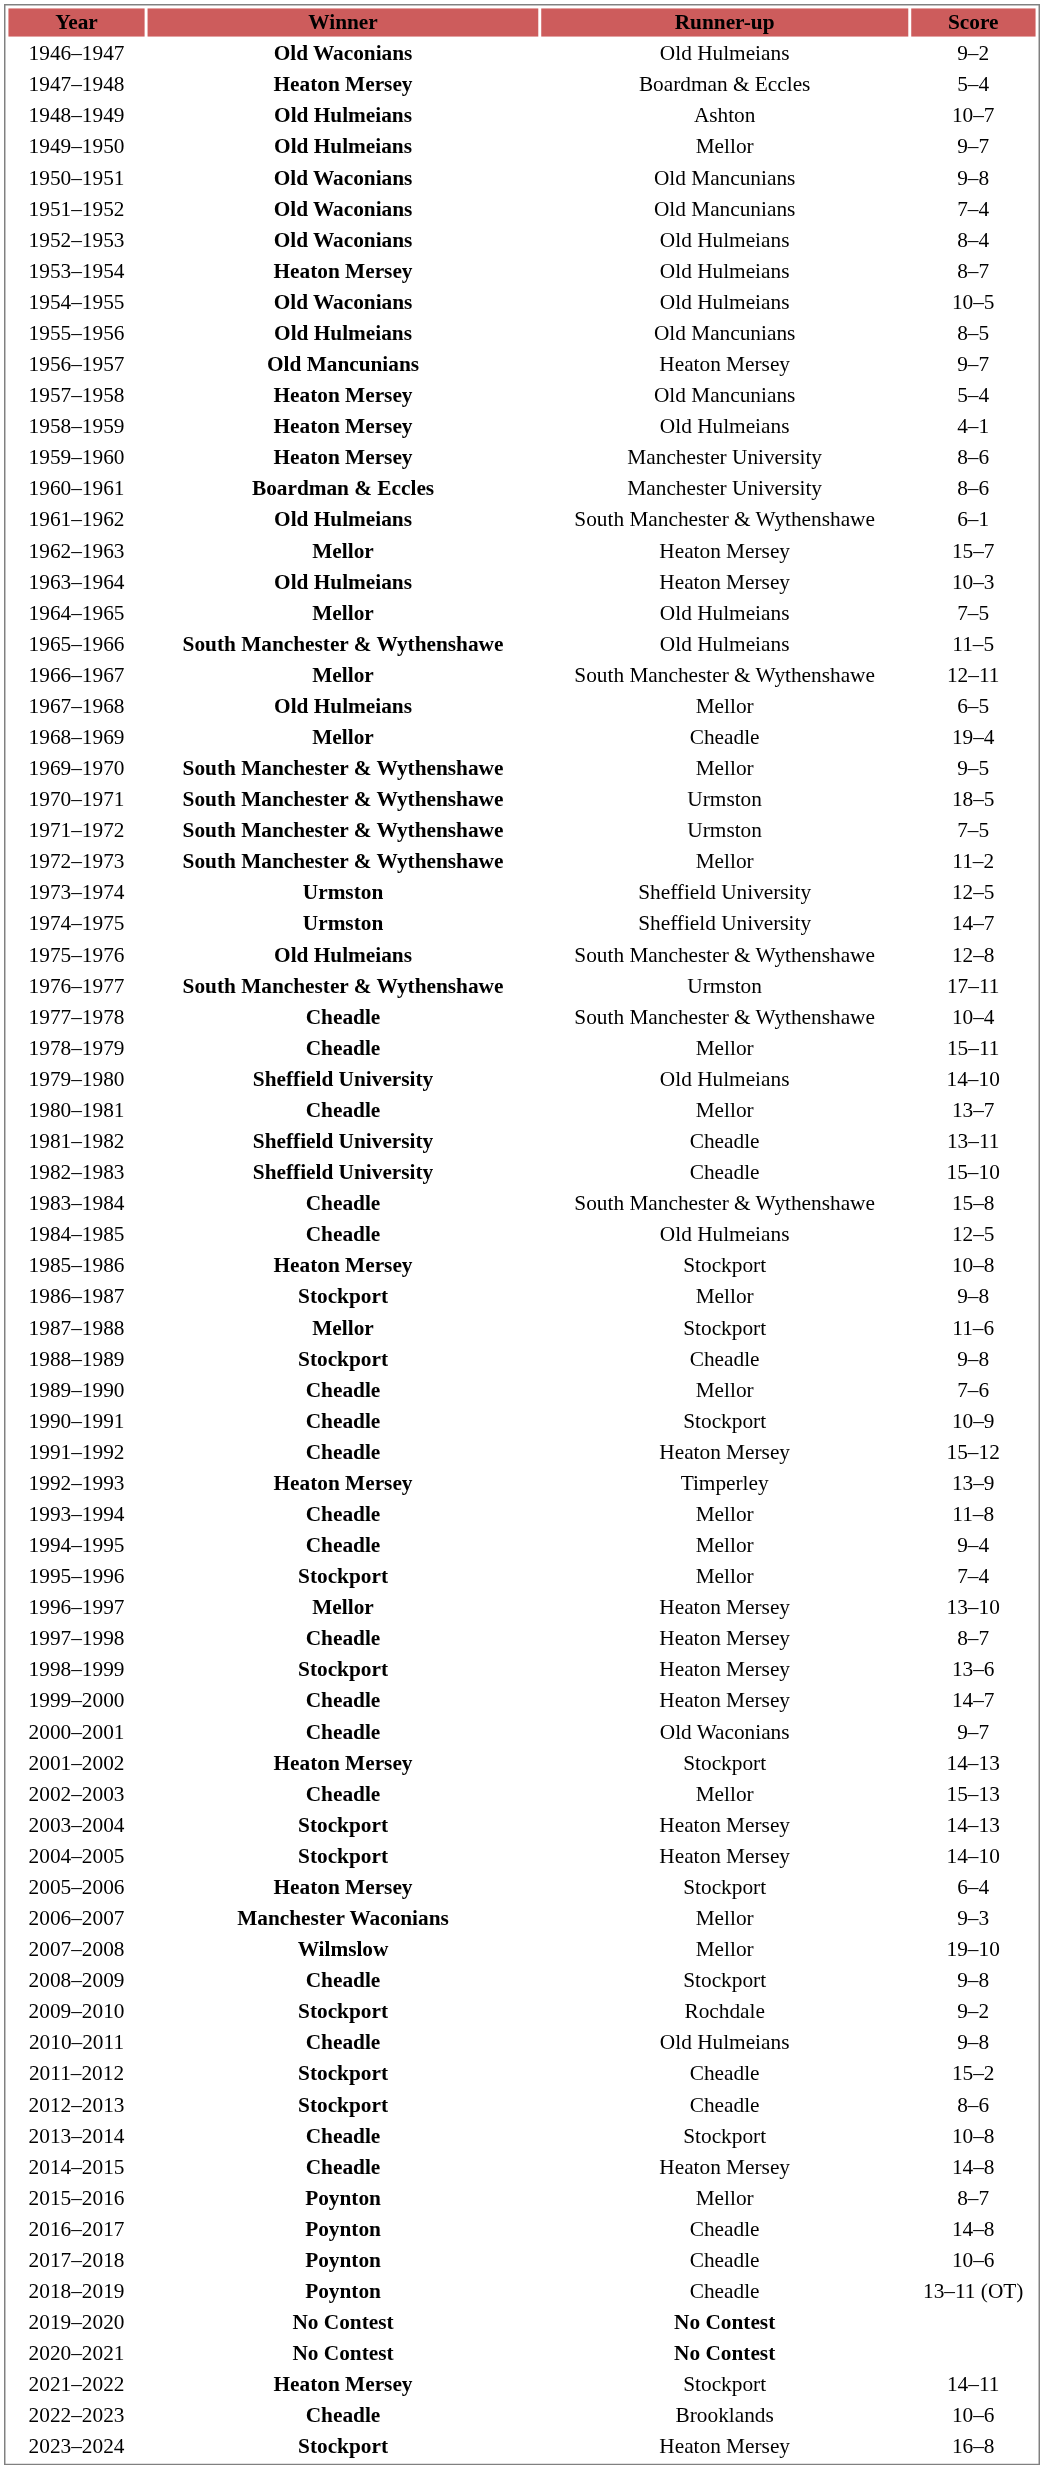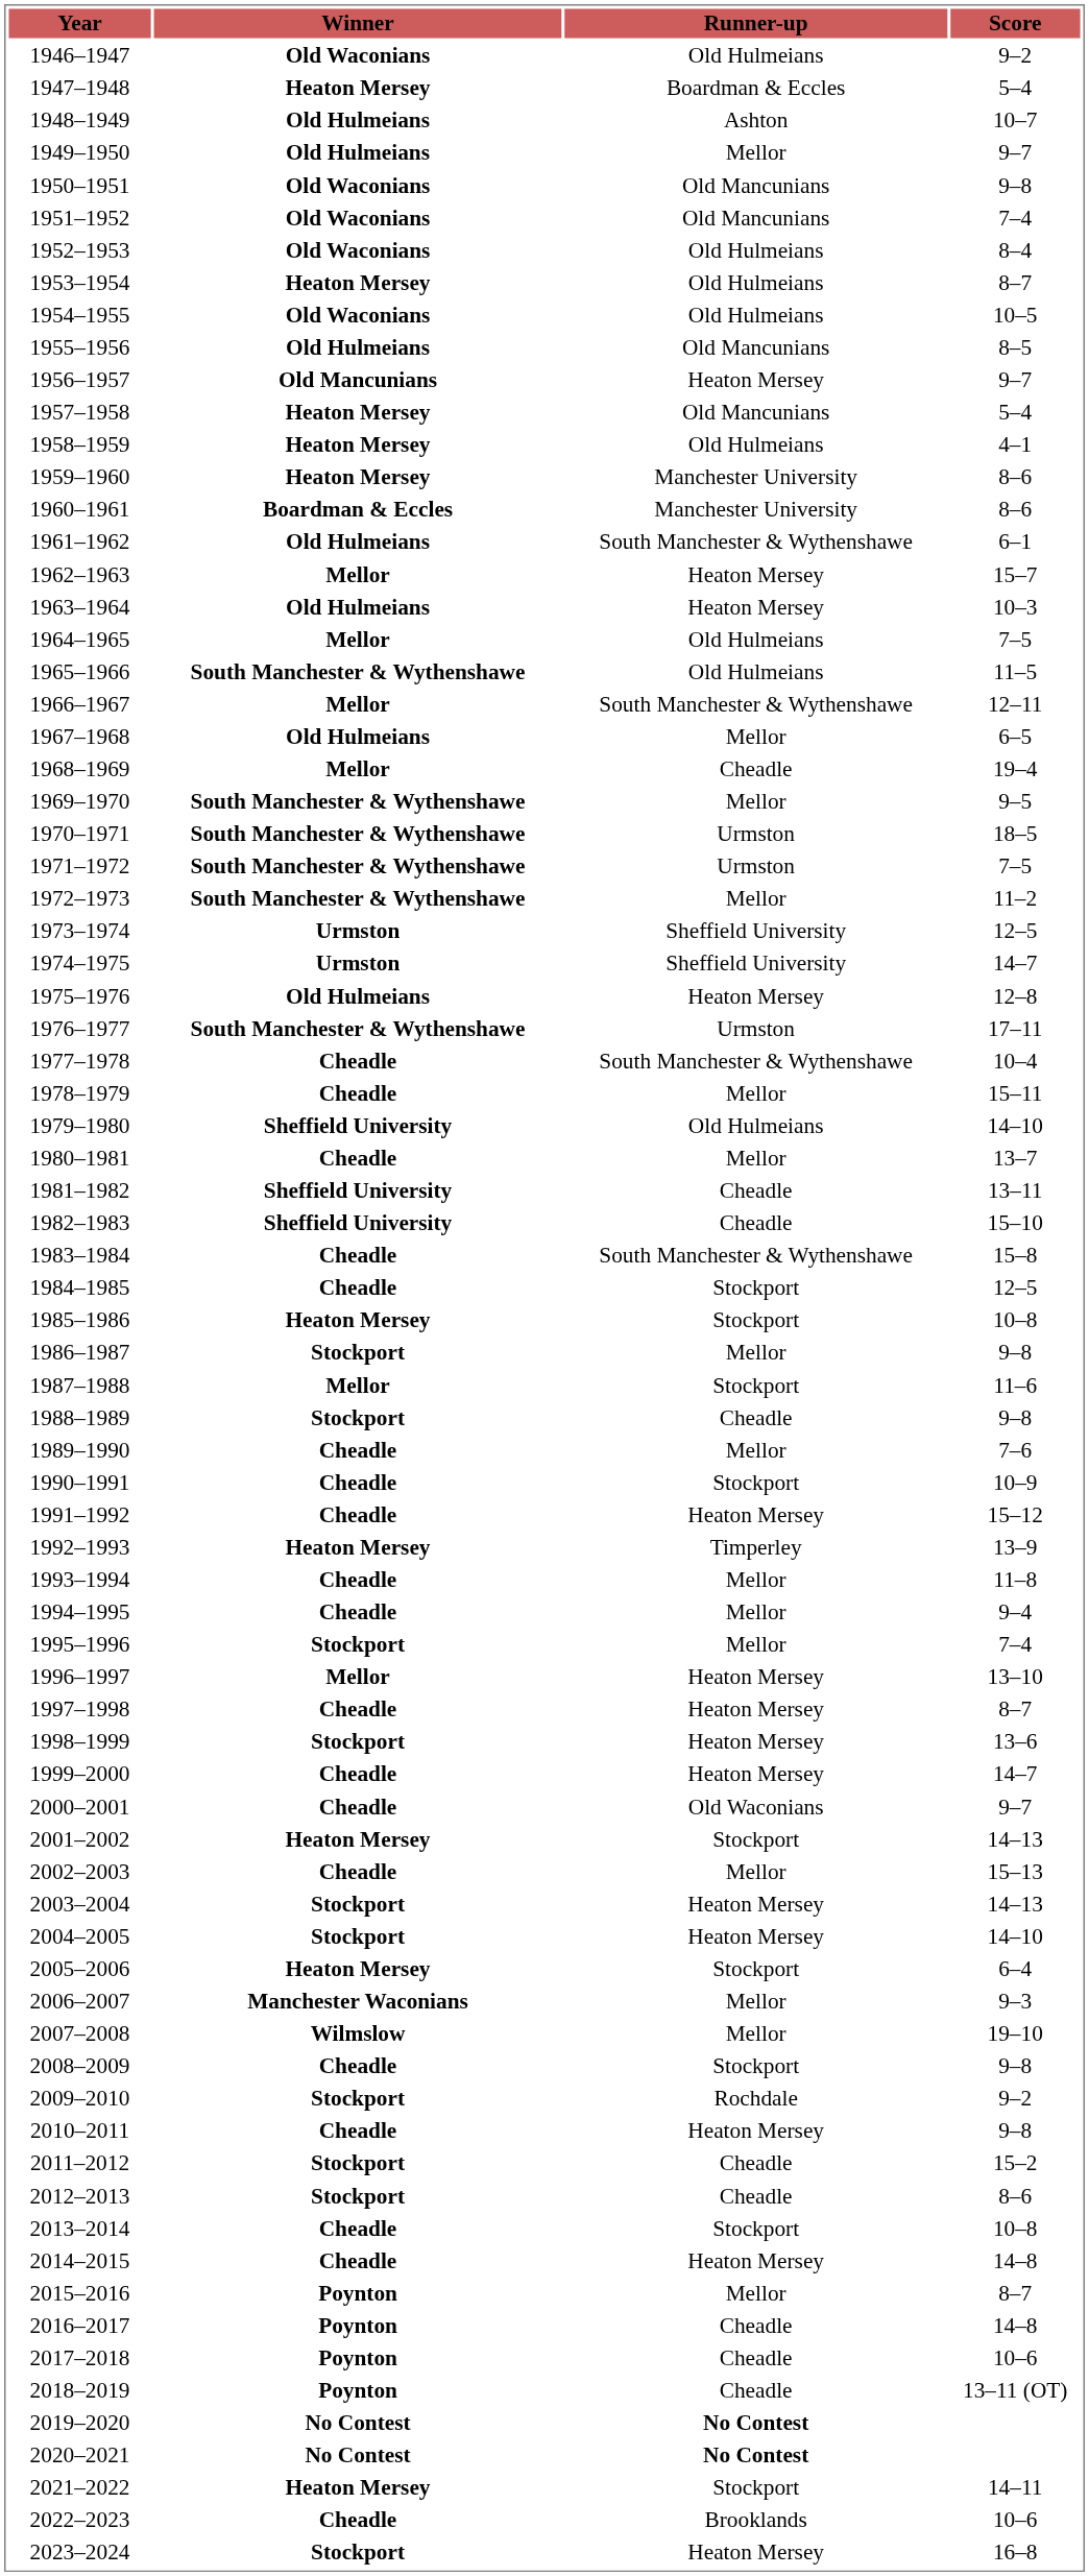1975–1976 | Runner-up: South Manchester & Wythenshawe -> Heaton Mersey
1984–1985 | Runner-up: Old Hulmeians -> Stockport
2010–2011 | Runner-up: Old Hulmeians -> Heaton Mersey
